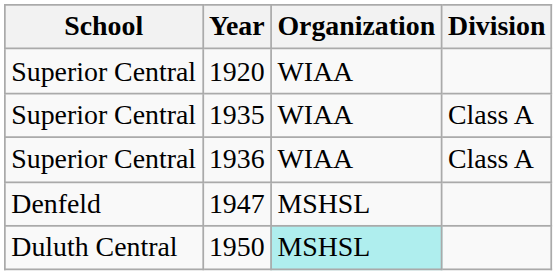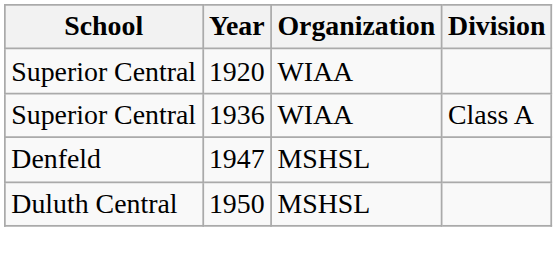- row: Superior Central | 1935 | WIAA | Class A
1950 | Organization: paleturquoise background -> no background
